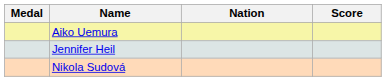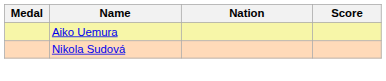- row: Jennifer Heil
